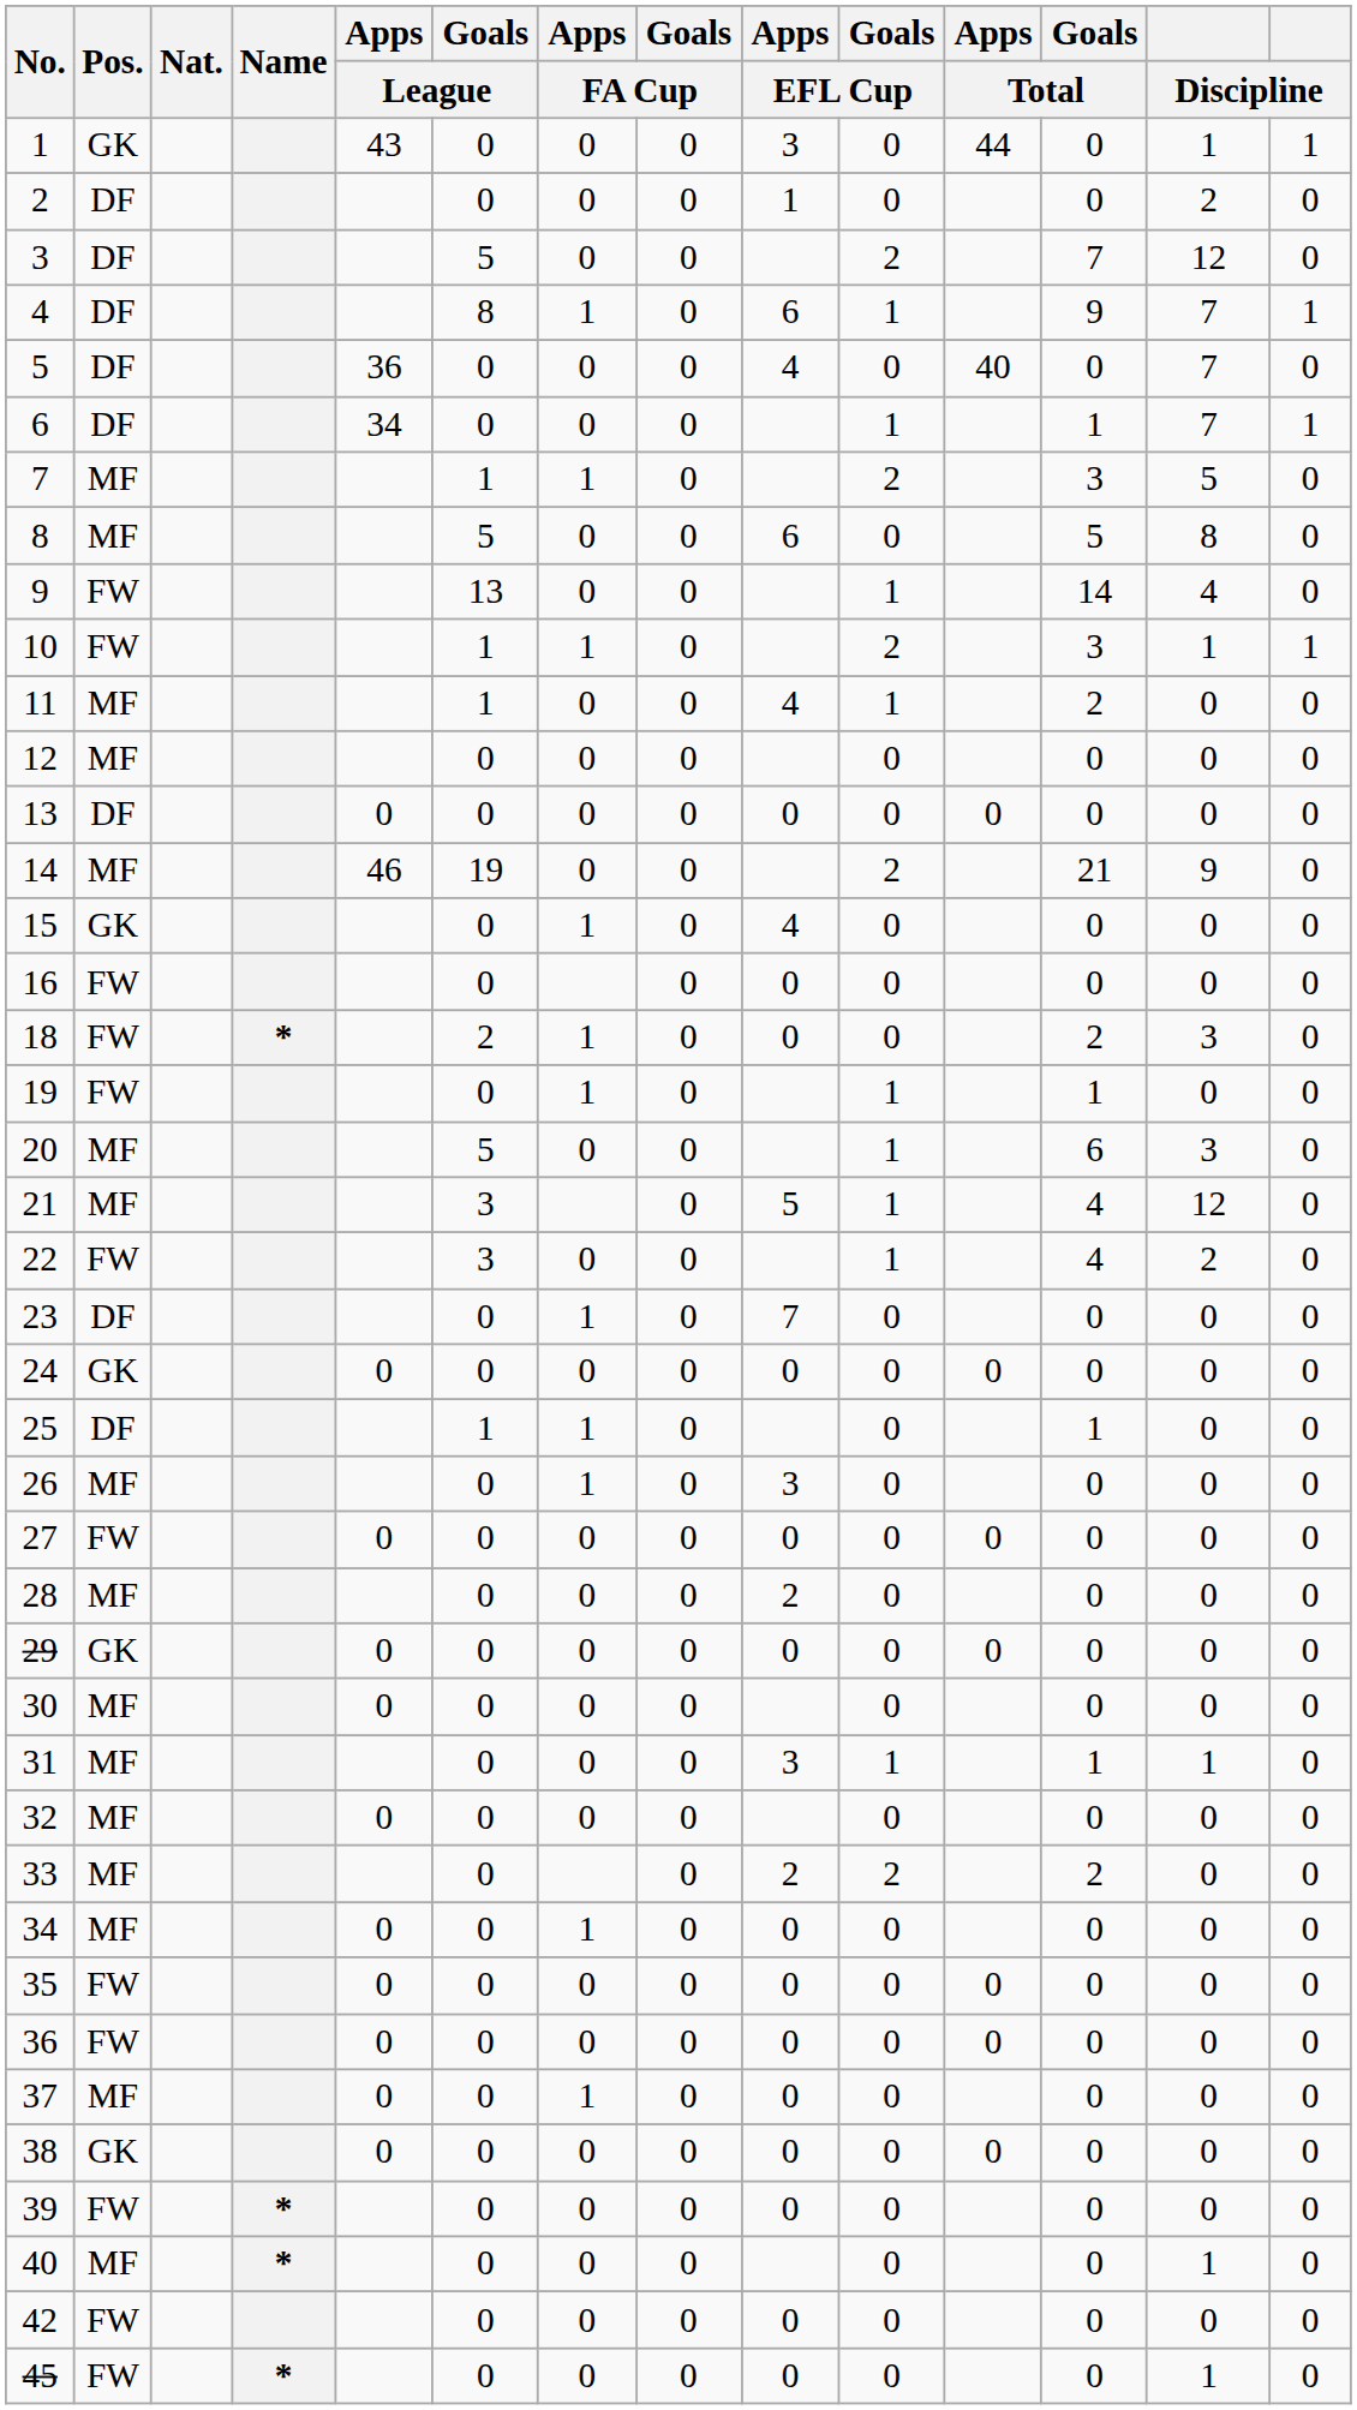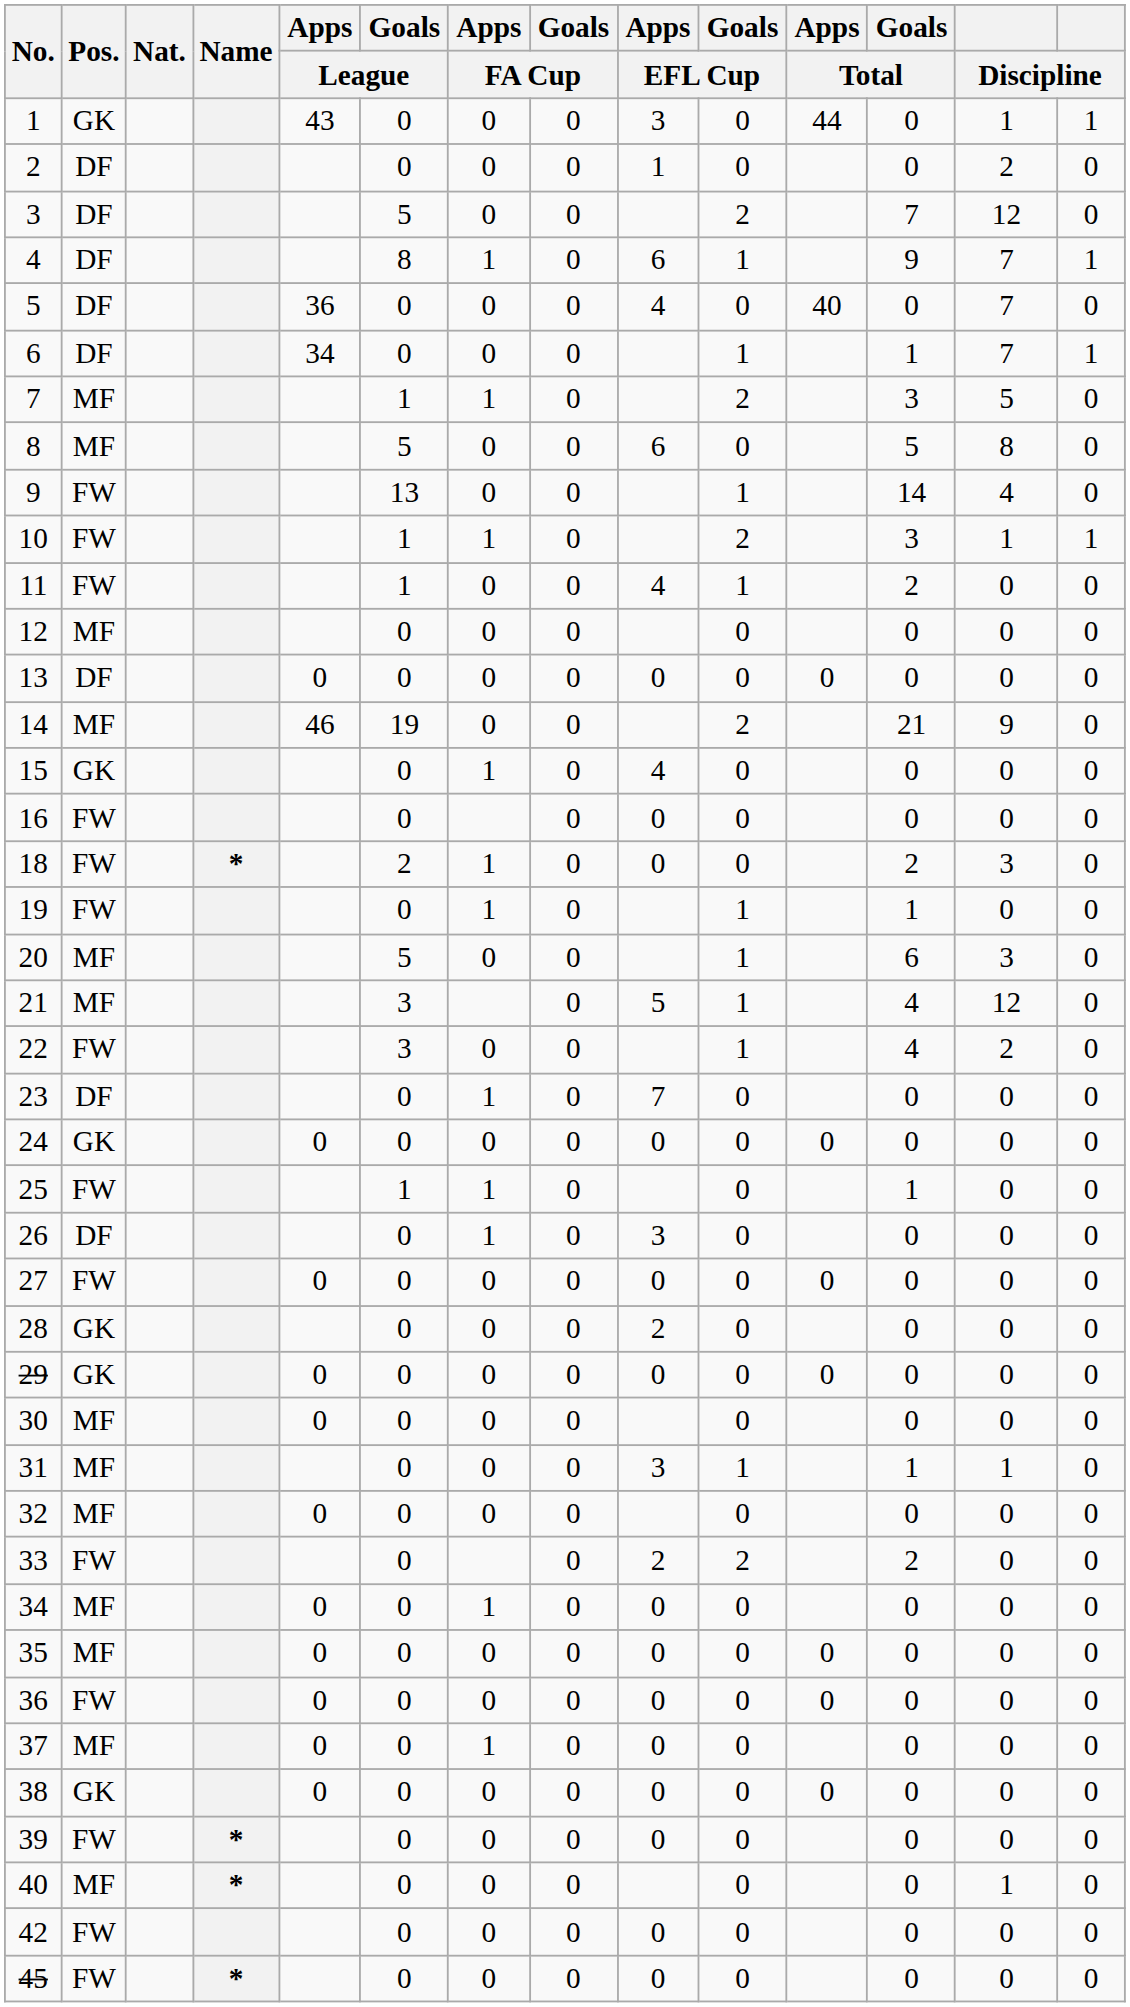11 | Pos.: MF -> FW
25 | Pos.: DF -> FW
26 | Pos.: MF -> DF
28 | Pos.: MF -> GK
33 | Pos.: MF -> FW
35 | Pos.: FW -> MF
45 | column 13: 1 -> 0
